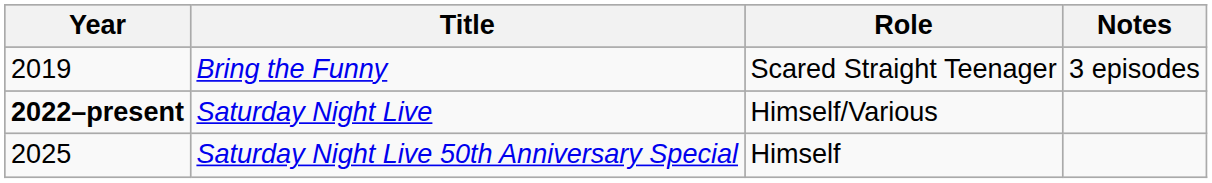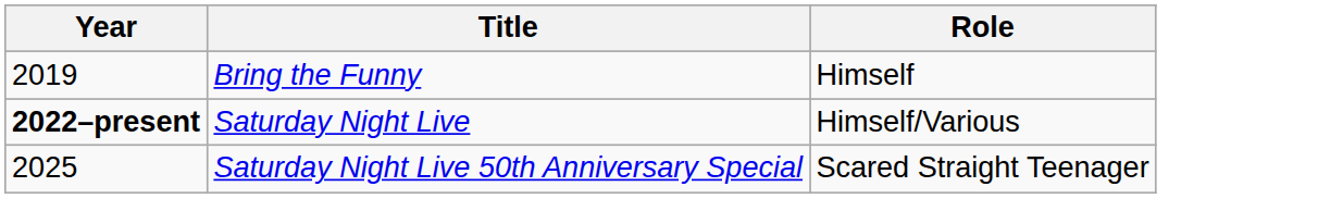- column: Notes | 3 episodes
Bring the Funny | Role: Scared Straight Teenager -> Himself
Saturday Night Live 50th Anniversary Special | Role: Himself -> Scared Straight Teenager
